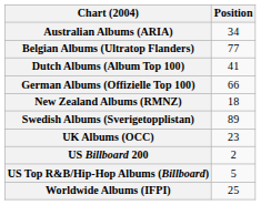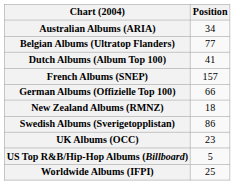+ row: French Albums (SNEP) | 157
Swedish Albums (Sverigetopplistan) | Position: 89 -> 86
- row: US Billboard 200 | 2
